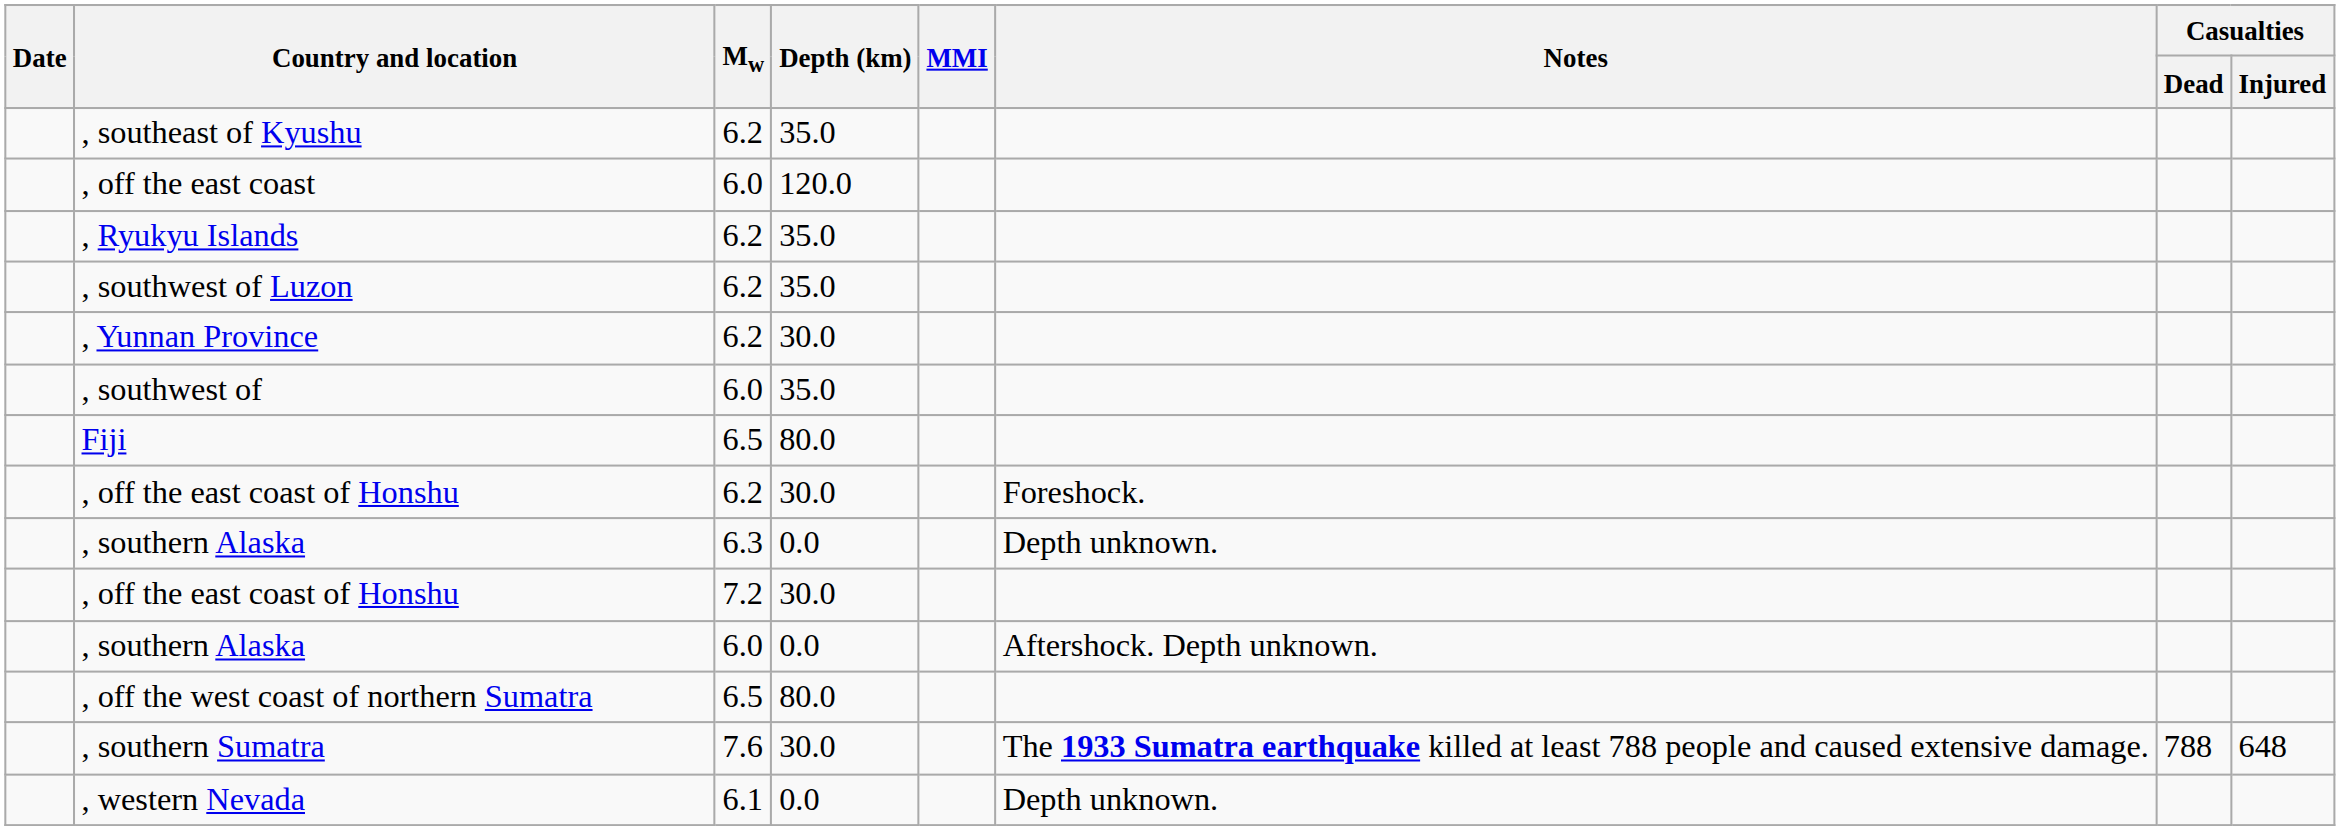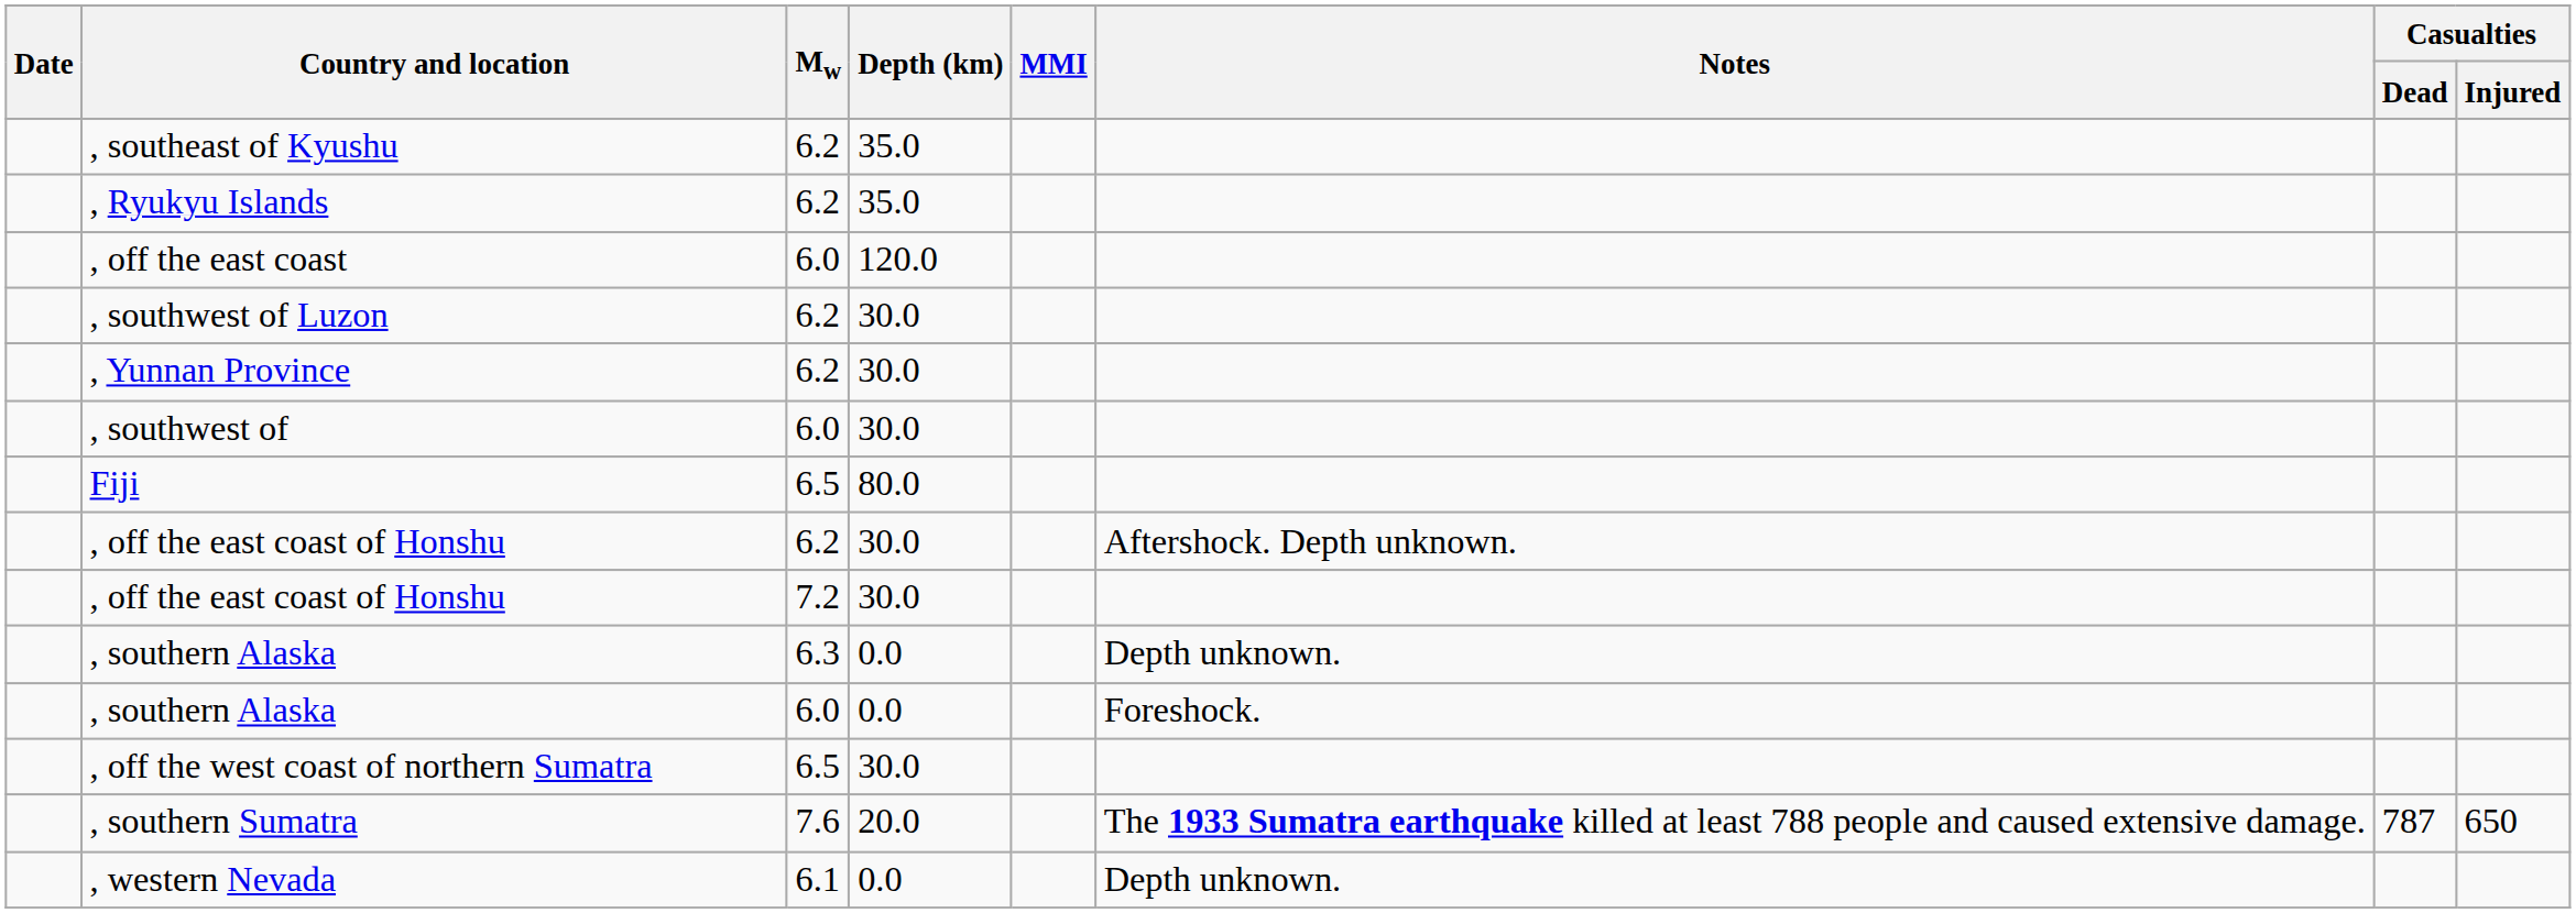rows swapped: , Ryukyu Islands <-> , off the east coast
, southwest of Luzon | Depth (km): 35.0 -> 30.0
, southwest of | Depth (km): 35.0 -> 30.0
, off the east coast of Honshu / 6.2 | Notes: Foreshock. -> Aftershock. Depth unknown.
rows swapped: , southern Alaska / 6.3 <-> , off the east coast of Honshu / 7.2
, southern Alaska / 6.0 | Notes: Aftershock. Depth unknown. -> Foreshock.
, off the west coast of northern Sumatra | Depth (km): 80.0 -> 30.0
, southern Sumatra | Depth (km): 30.0 -> 20.0
, southern Sumatra | Casualties / Dead: 788 -> 787
, southern Sumatra | Casualties / Injured: 648 -> 650
